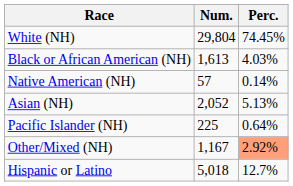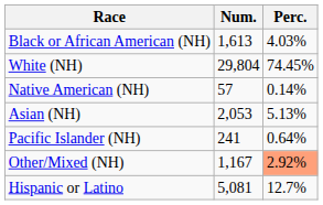rows swapped: White (NH) <-> Black or African American (NH)
Asian (NH) | Num.: 2,052 -> 2,053
Pacific Islander (NH) | Num.: 225 -> 241
Hispanic or Latino | Num.: 5,018 -> 5,081
